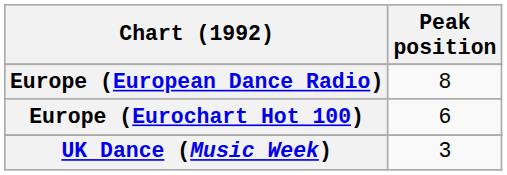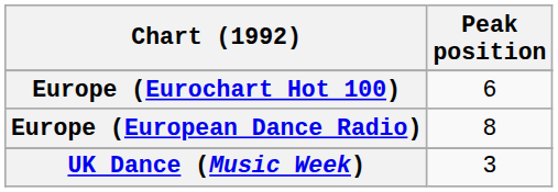rows swapped: Europe (Eurochart Hot 100) <-> Europe (European Dance Radio)
